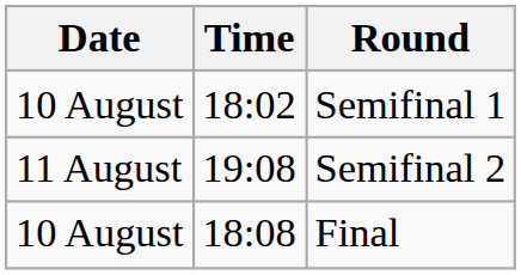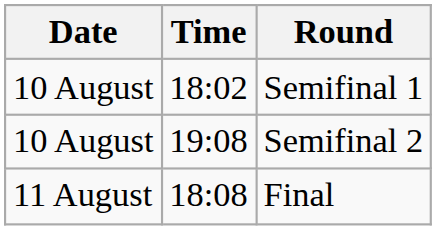Semifinal 2 | Date: 11 August -> 10 August
Final | Date: 10 August -> 11 August
